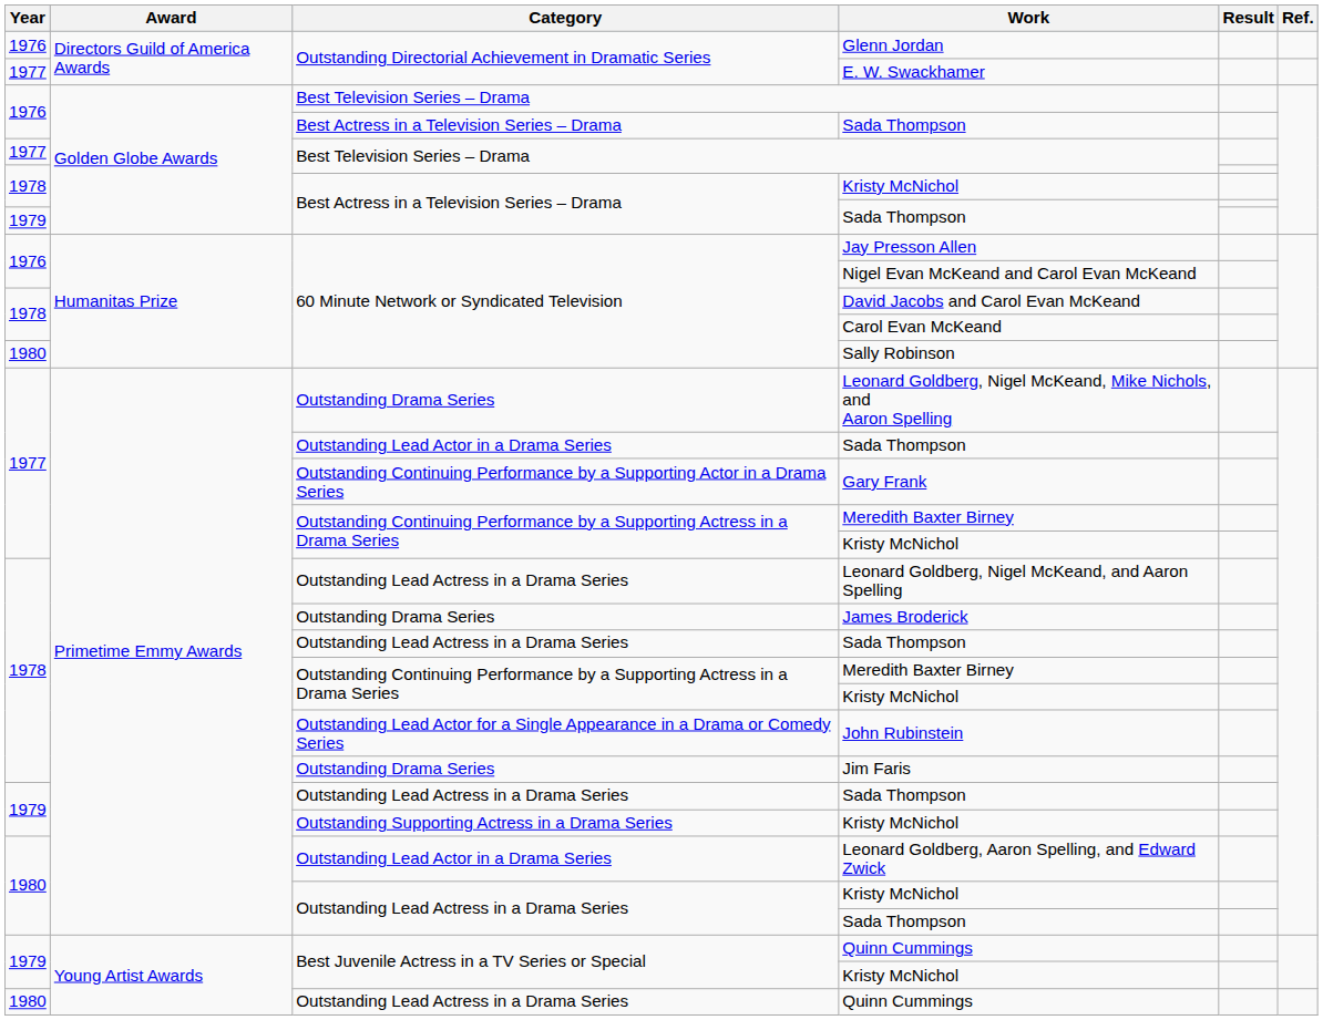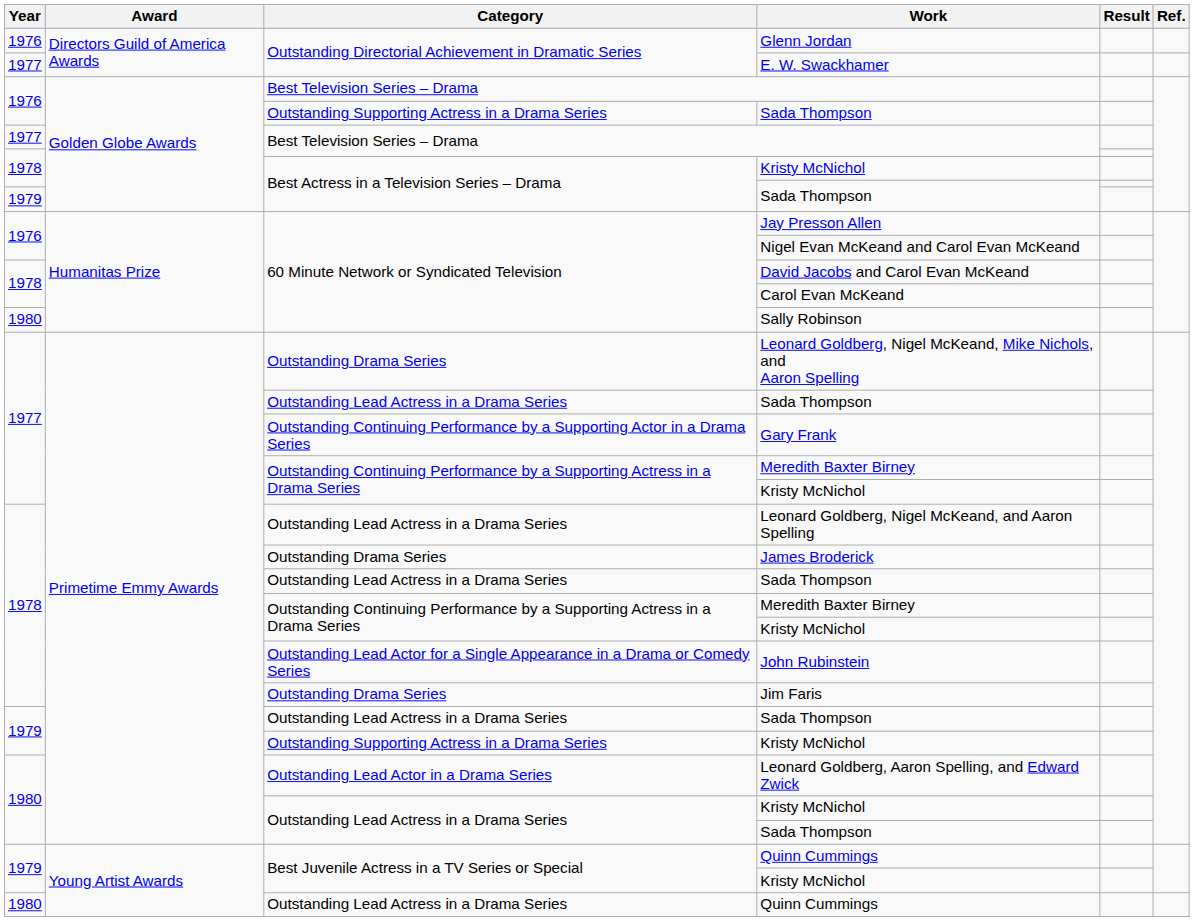1976 / Sada Thompson | Category: Best Actress in a Television Series – Drama -> Outstanding Supporting Actress in a Drama Series
1977 / Sada Thompson | Category: Outstanding Lead Actor in a Drama Series -> Outstanding Lead Actress in a Drama Series
